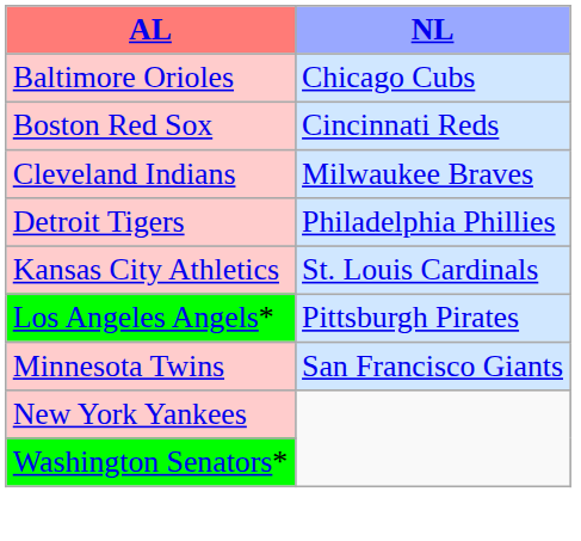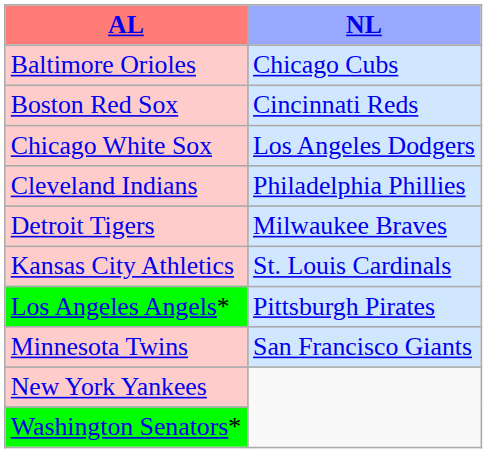+ row: Chicago White Sox | Los Angeles Dodgers
Cleveland Indians | NL: Milwaukee Braves -> Philadelphia Phillies
Detroit Tigers | NL: Philadelphia Phillies -> Milwaukee Braves
